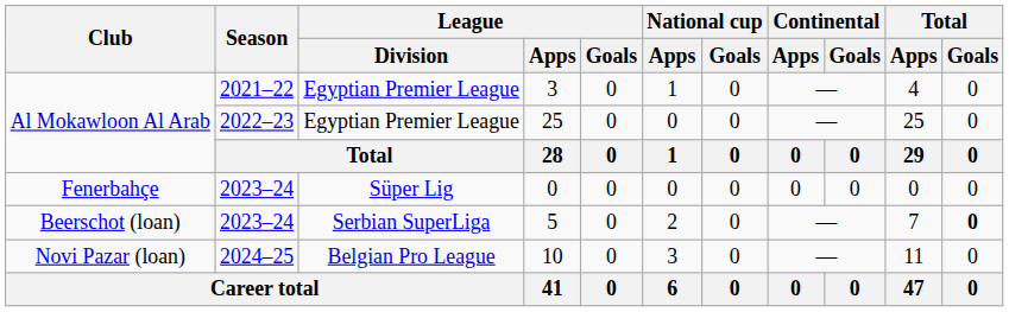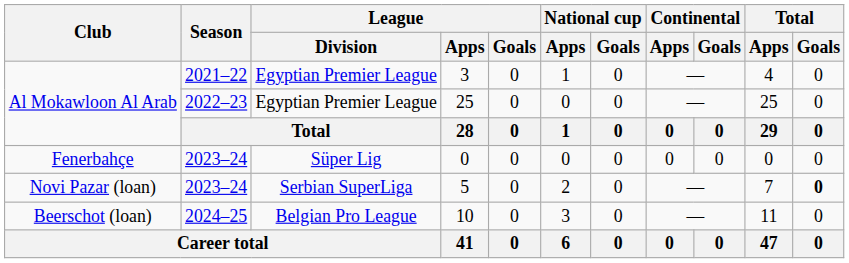5 | Club: Beerschot (loan) -> Novi Pazar (loan)
10 | Club: Novi Pazar (loan) -> Beerschot (loan)
